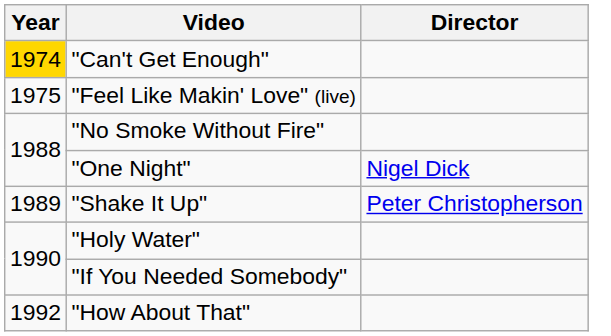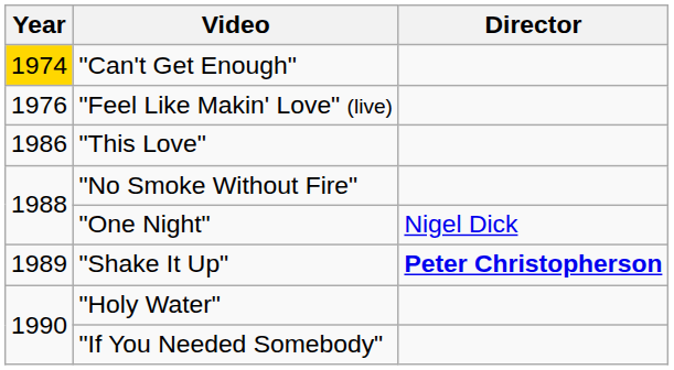"Feel Like Makin' Love" (live) | Year: 1975 -> 1976
+ row: 1986 | "This Love"
"Shake It Up" | Director: normal -> bold
- row: 1992 | "How About That"
